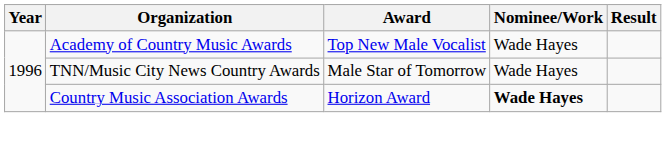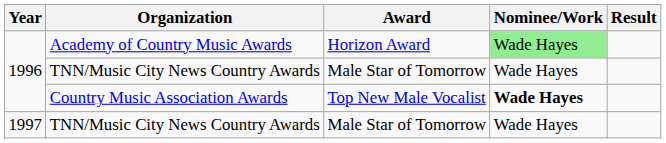Academy of Country Music Awards | Award: Top New Male Vocalist -> Horizon Award
Academy of Country Music Awards | Nominee/Work: no background -> lightgreen background
Country Music Association Awards | Award: Horizon Award -> Top New Male Vocalist
+ row: 1997 | TNN/Music City News Country Awards | Male Star of Tomorrow | Wade Hayes
